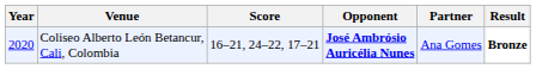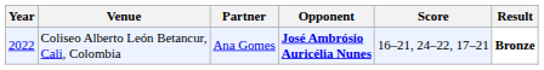columns swapped: Partner <-> Score
Coliseo Alberto León Betancur, Cali, Colombia | Year: 2020 -> 2022
